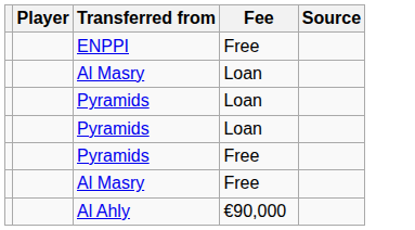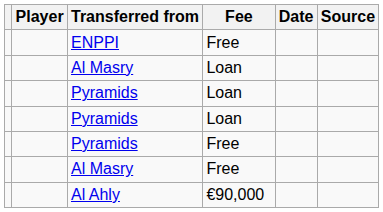+ column: Date
